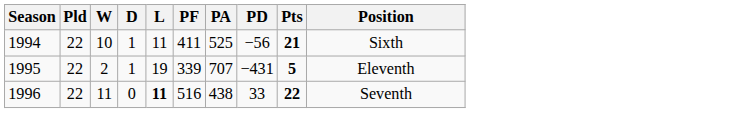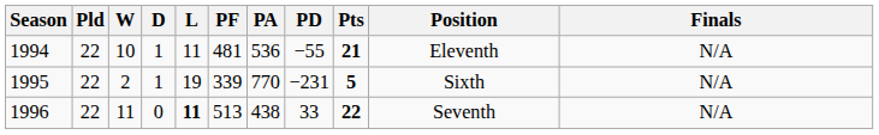+ column: Finals | N/A | N/A | N/A
1994 | PF: 411 -> 481
1994 | PA: 525 -> 536
1994 | PD: −56 -> −55
1994 | Position: Sixth -> Eleventh
1995 | PA: 707 -> 770
1995 | PD: −431 -> −231
1995 | Position: Eleventh -> Sixth
1996 | PF: 516 -> 513
